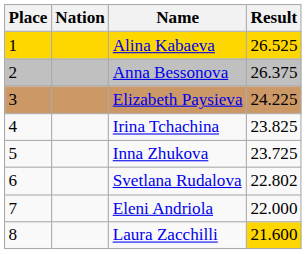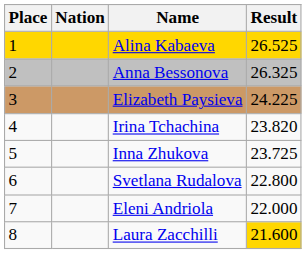Anna Bessonova | Result: 26.375 -> 26.325
Irina Tchachina | Result: 23.825 -> 23.820
Svetlana Rudalova | Result: 22.802 -> 22.800
